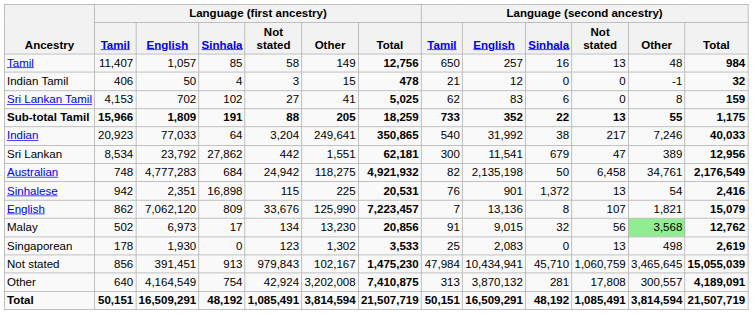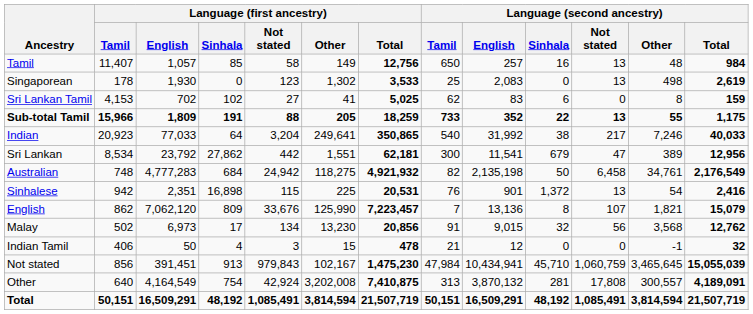rows swapped: Indian Tamil <-> Singaporean
Malay | Language (second ancestry) / Other: lightgreen background -> no background
